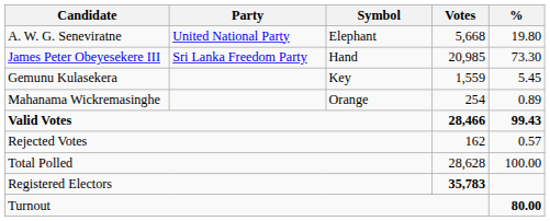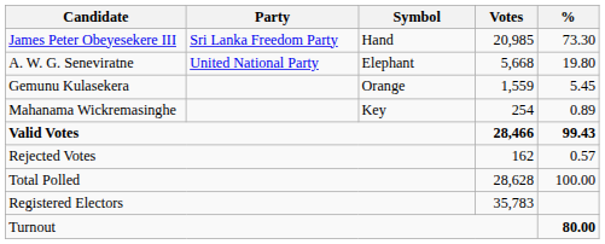rows swapped: James Peter Obeyesekere III <-> A. W. G. Seneviratne
Gemunu Kulasekera | Symbol: Key -> Orange
Mahanama Wickremasinghe | Symbol: Orange -> Key
Registered Electors | Votes: bold -> normal
